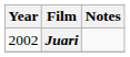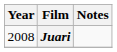Juari | Year: 2002 -> 2008
